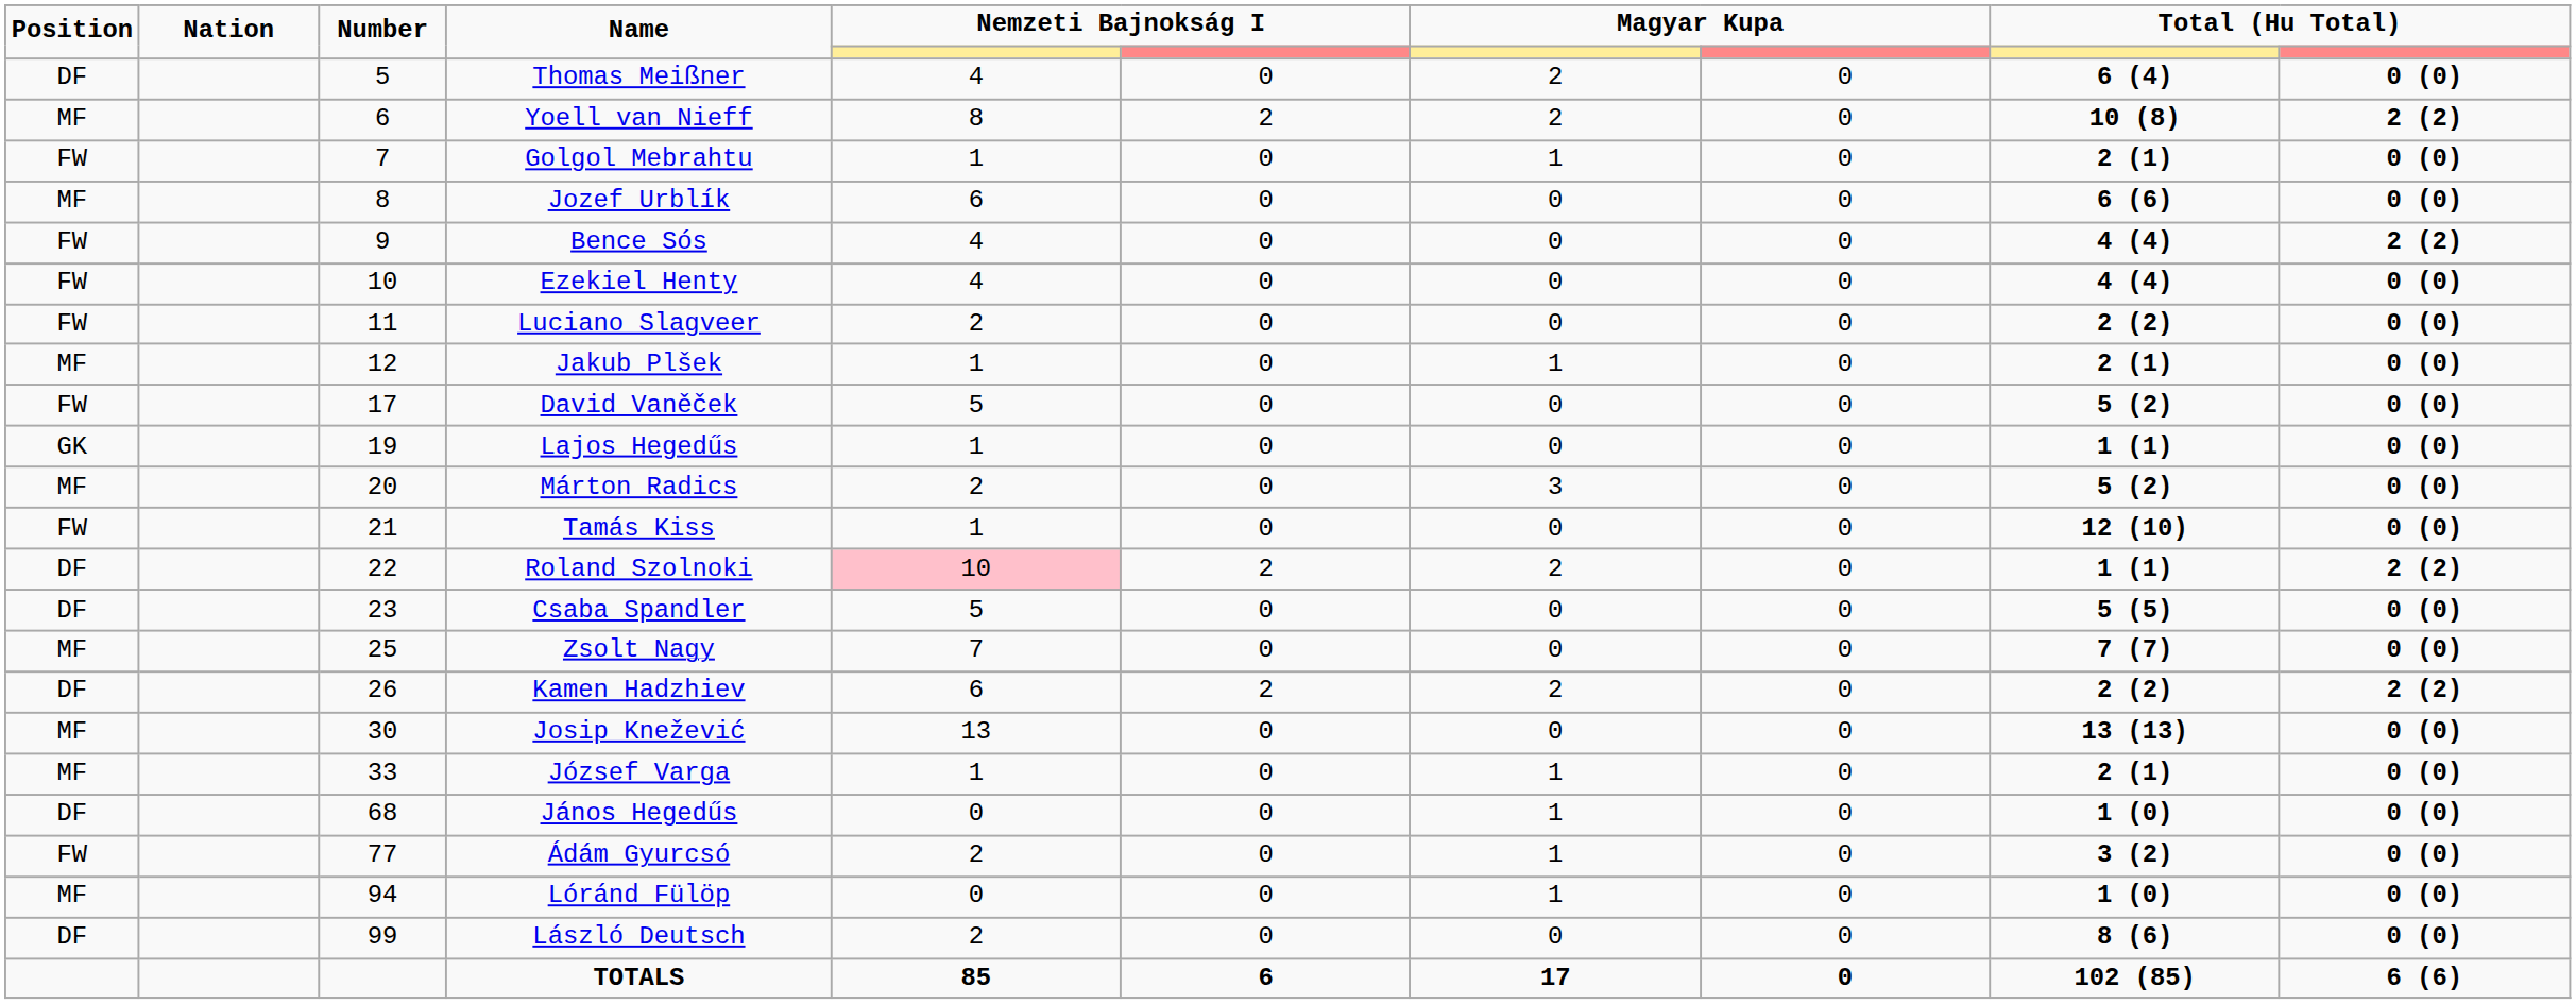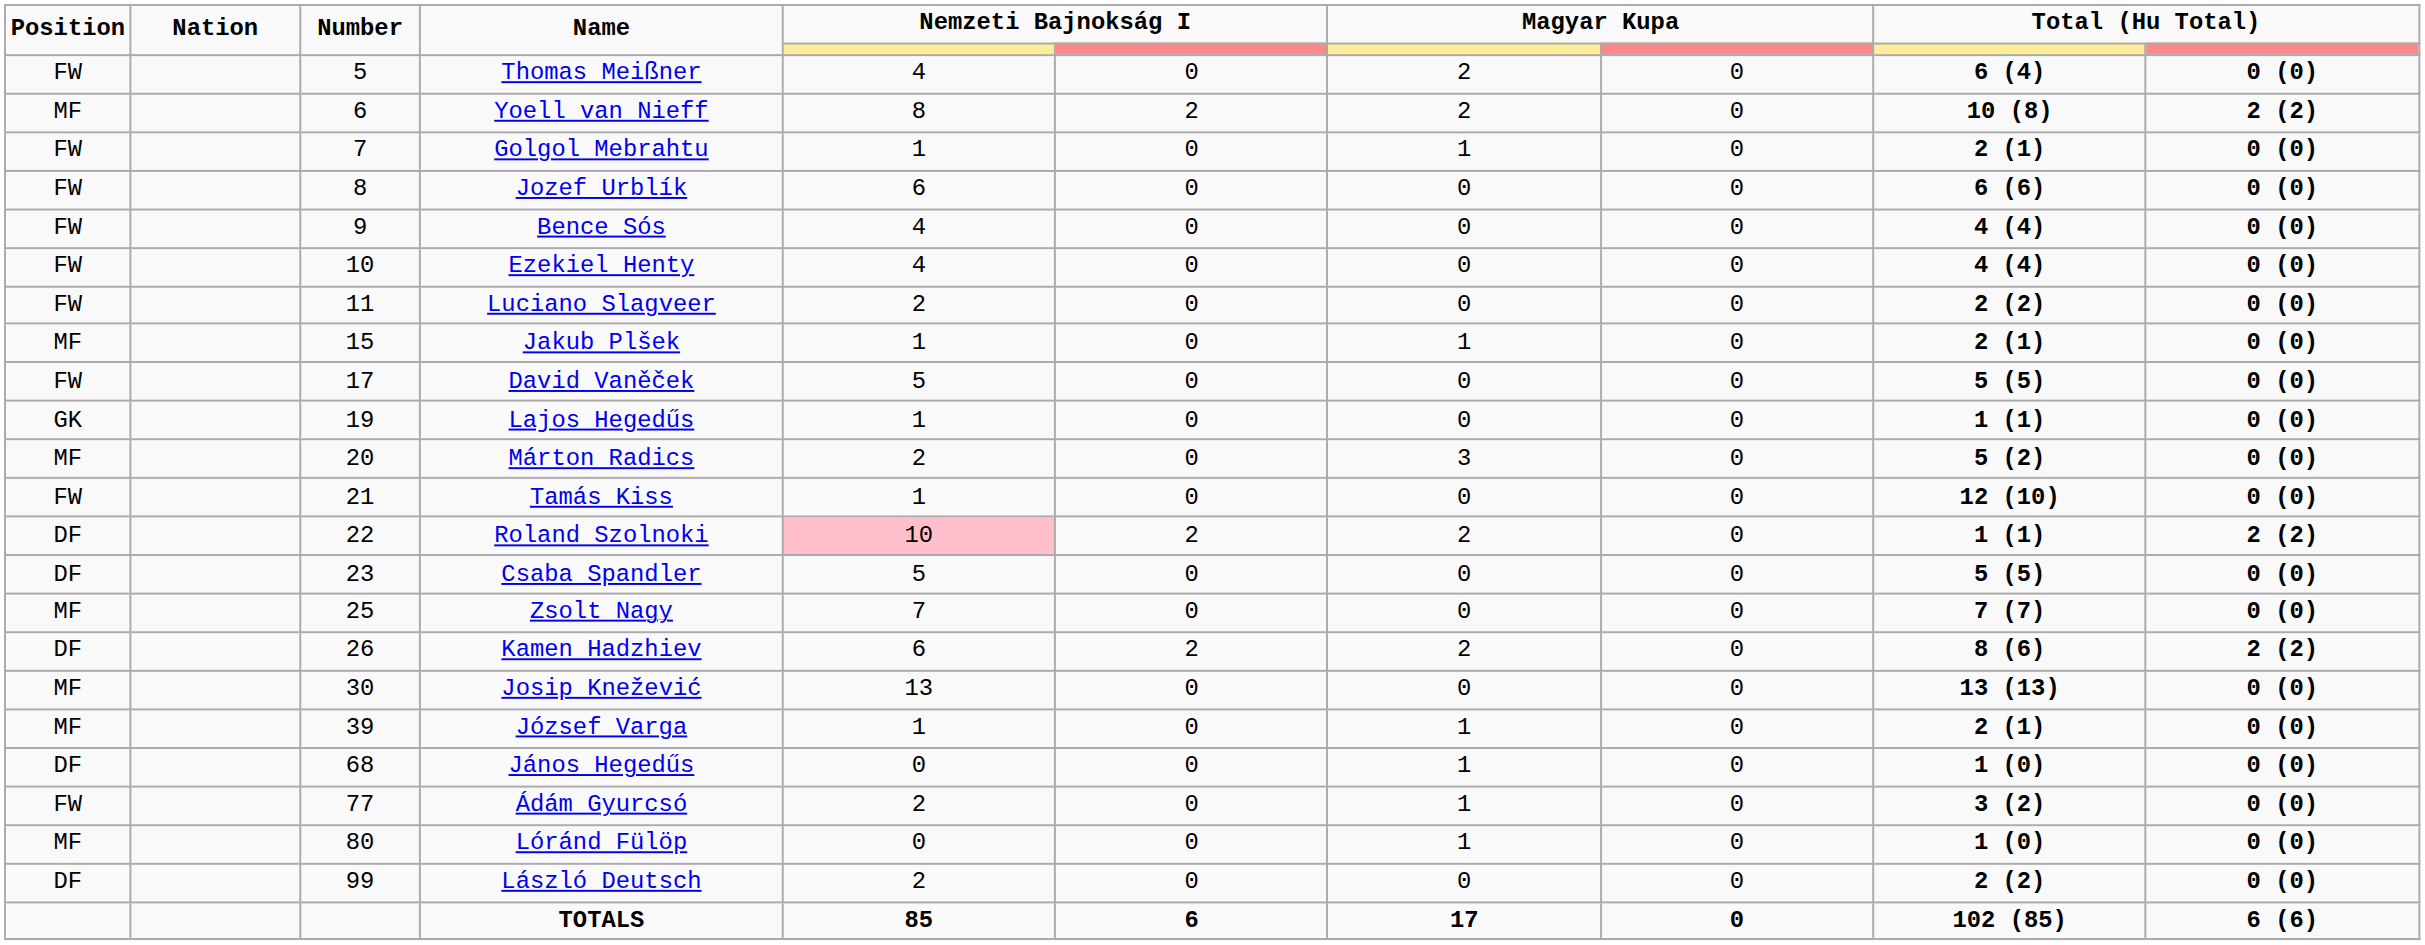Thomas Meißner | Position: DF -> FW
Jozef Urblík | Position: MF -> FW
Bence Sós | column 10: 2 (2) -> 0 (0)
Jakub Plšek | Number: 12 -> 15
David Vaněček | column 9: 5 (2) -> 5 (5)
Kamen Hadzhiev | column 9: 2 (2) -> 8 (6)
József Varga | Number: 33 -> 39
Lóránd Fülöp | Number: 94 -> 80
László Deutsch | column 9: 8 (6) -> 2 (2)
